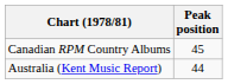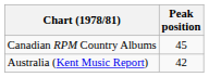Australia (Kent Music Report) | Peak position: 44 -> 42
